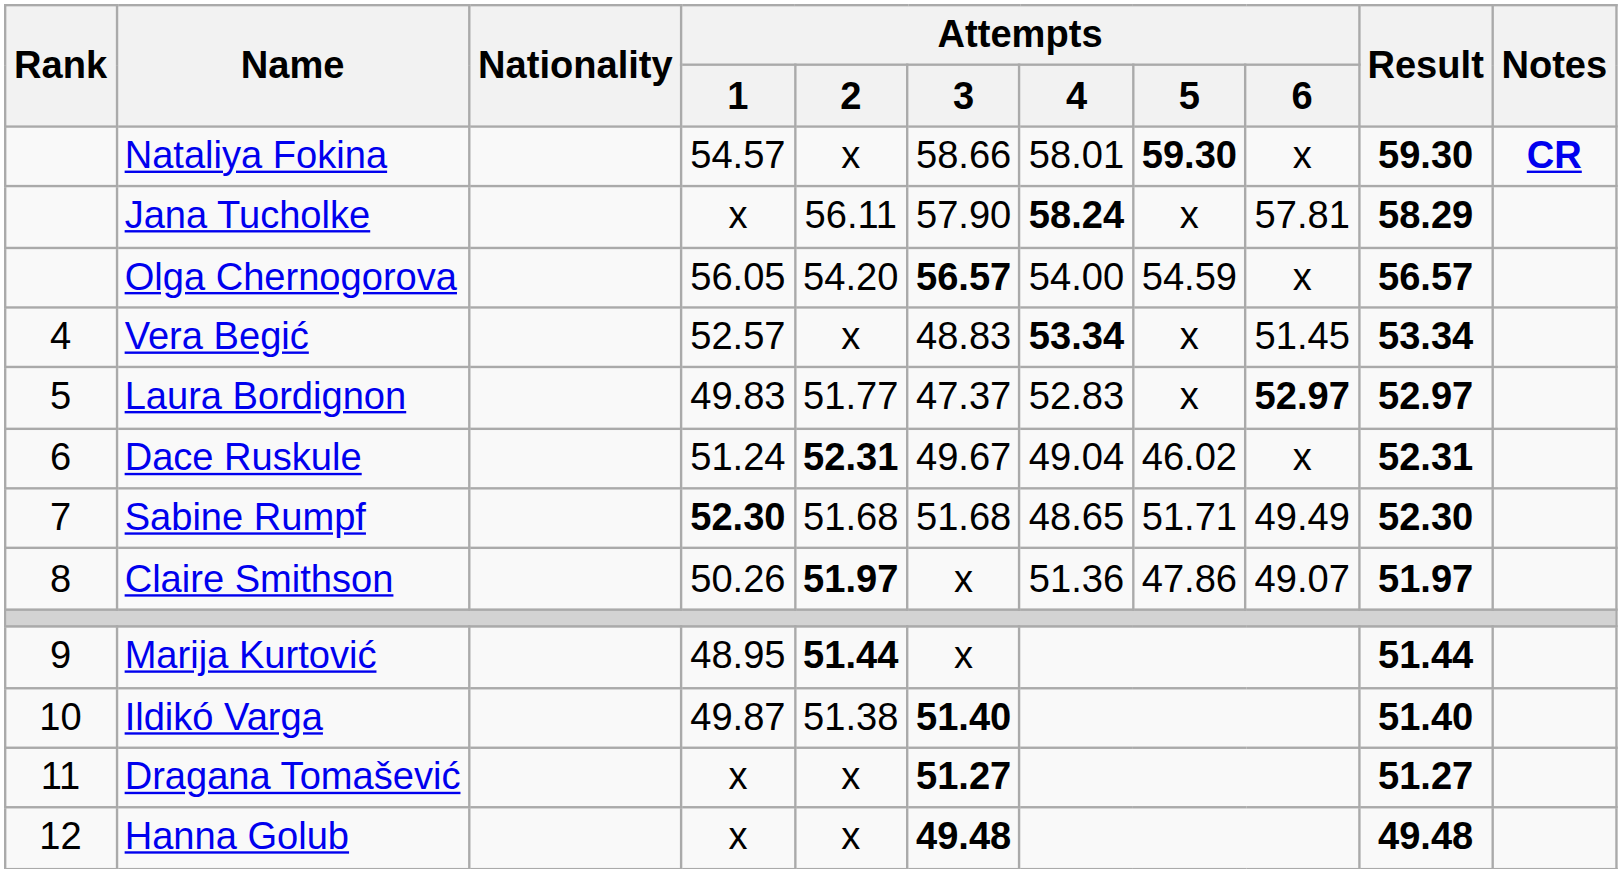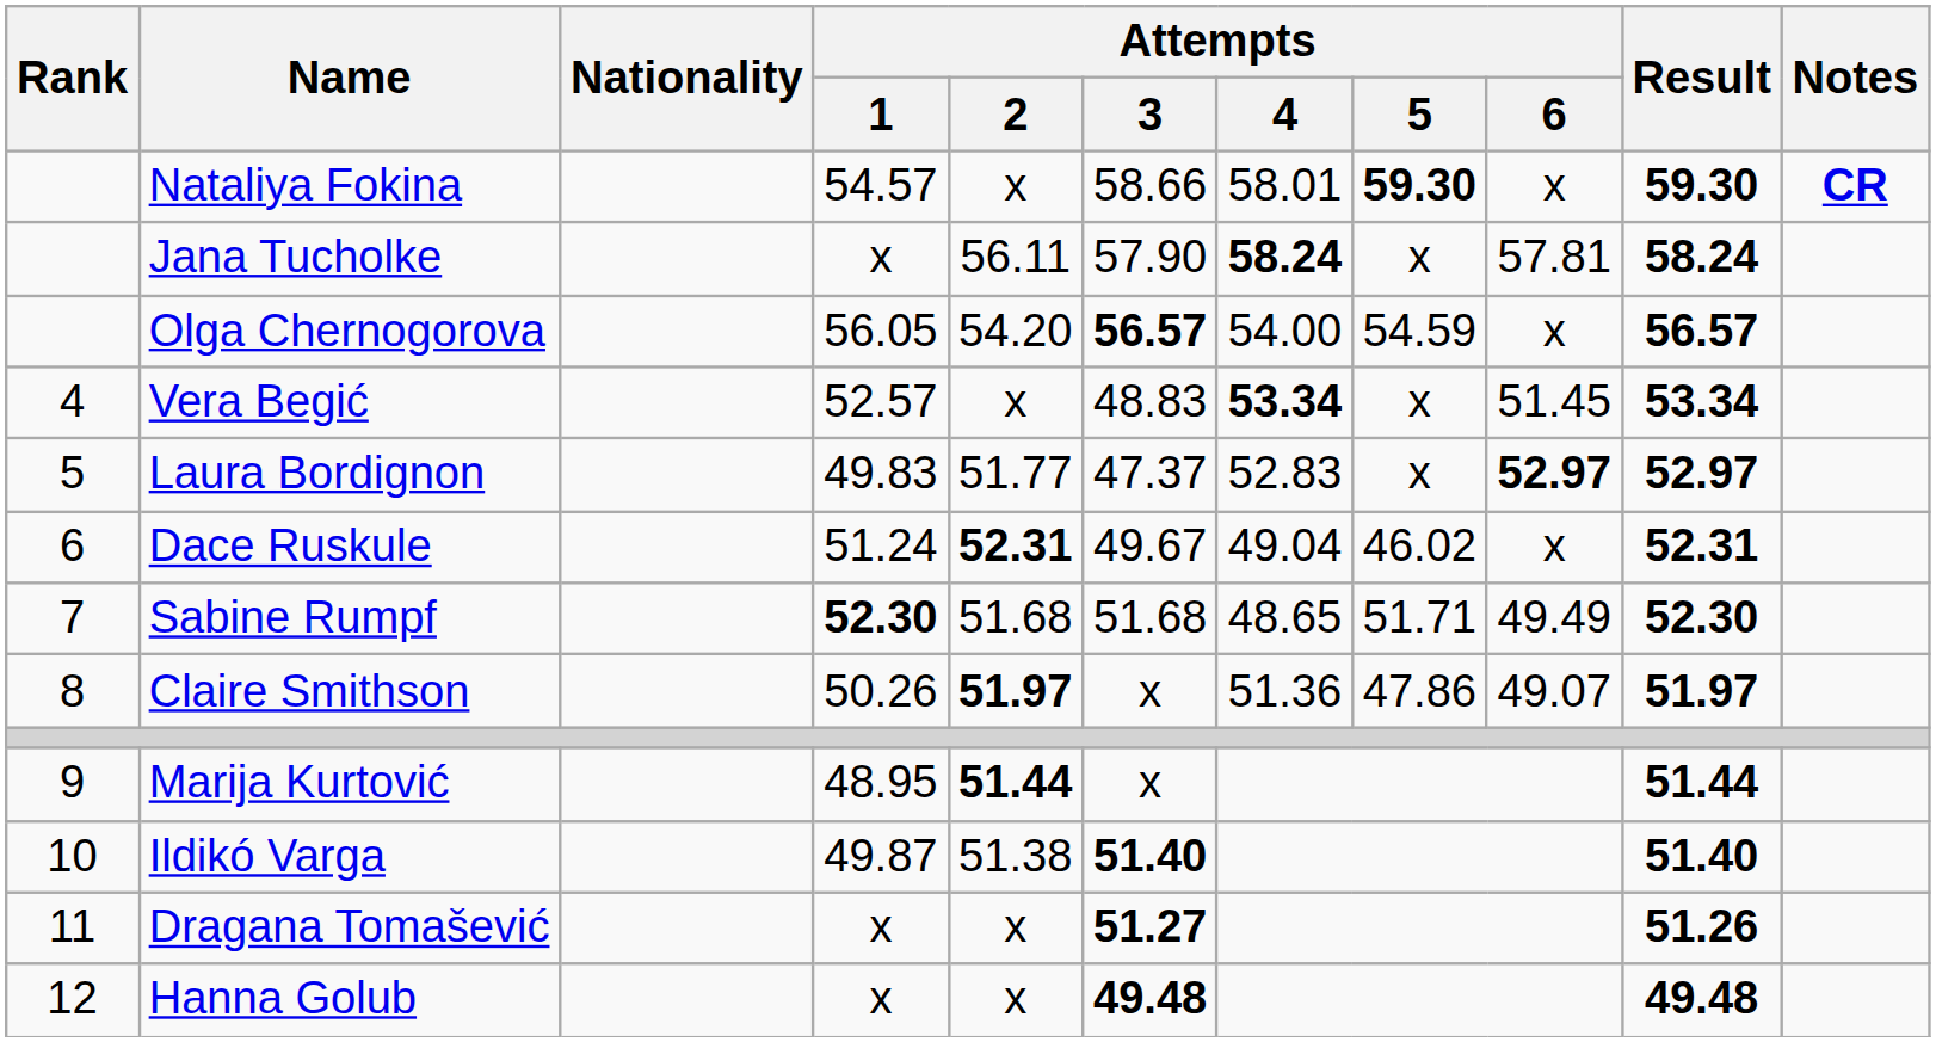Jana Tucholke | Result: 58.29 -> 58.24
Dragana Tomašević | Result: 51.27 -> 51.26
